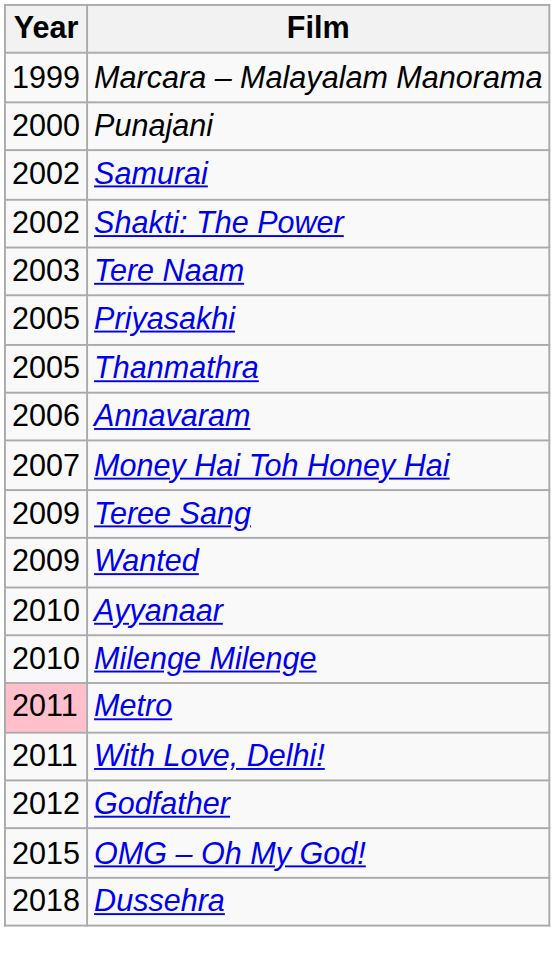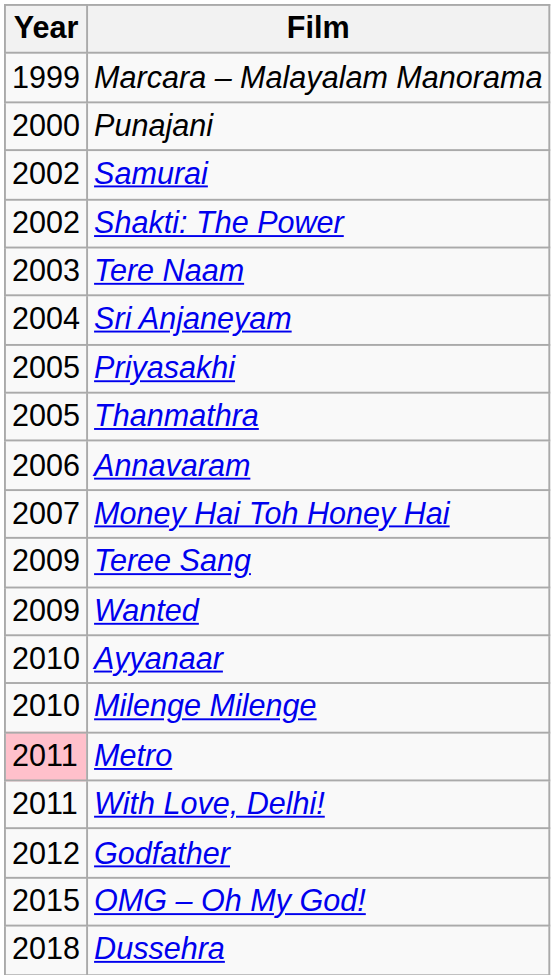+ row: 2004 | Sri Anjaneyam
